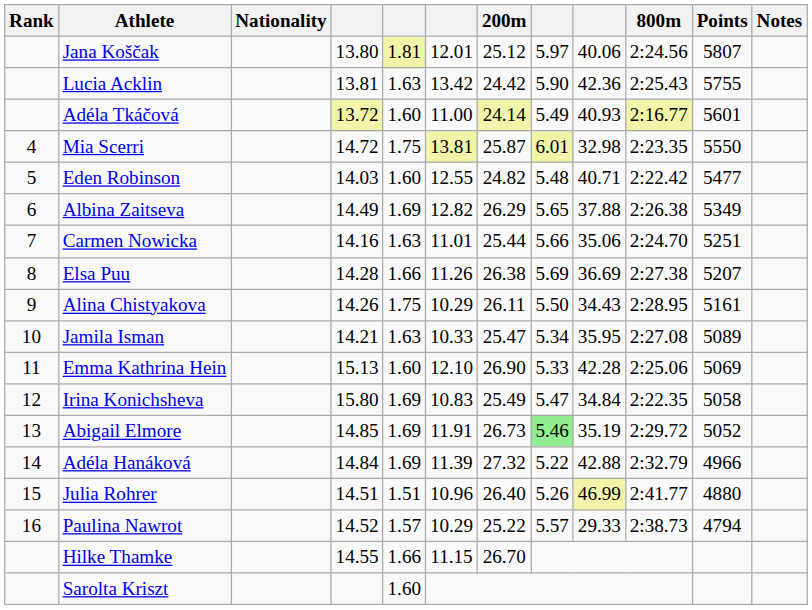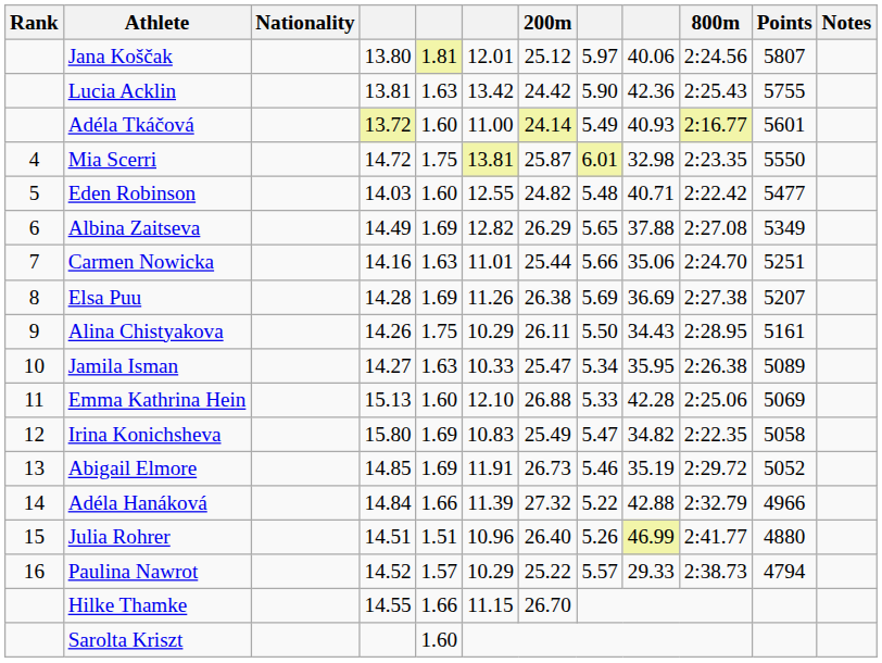Albina Zaitseva | 800m: 2:26.38 -> 2:27.08
Elsa Puu | column 5: 1.66 -> 1.69
Jamila Isman | column 4: 14.21 -> 14.27
Jamila Isman | 800m: 2:27.08 -> 2:26.38
Emma Kathrina Hein | 200m: 26.90 -> 26.88
Irina Konichsheva | column 9: 34.84 -> 34.82
Abigail Elmore | column 8: lightgreen background -> no background
Adéla Hanáková | column 5: 1.69 -> 1.66
